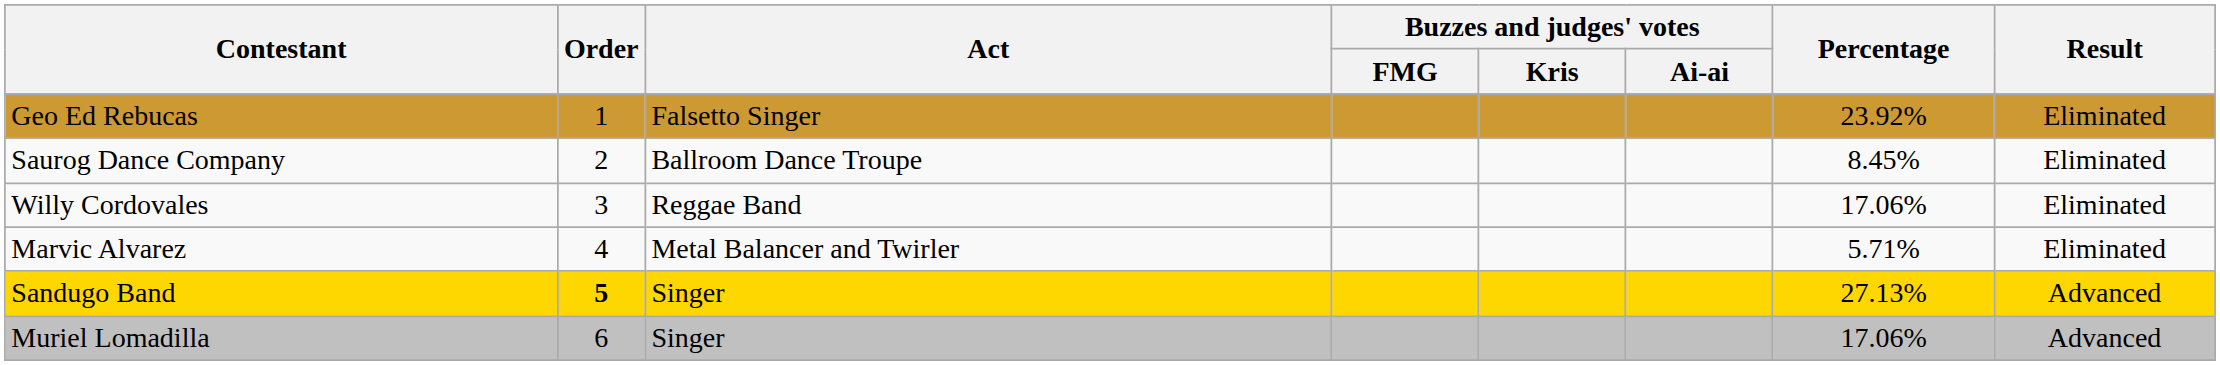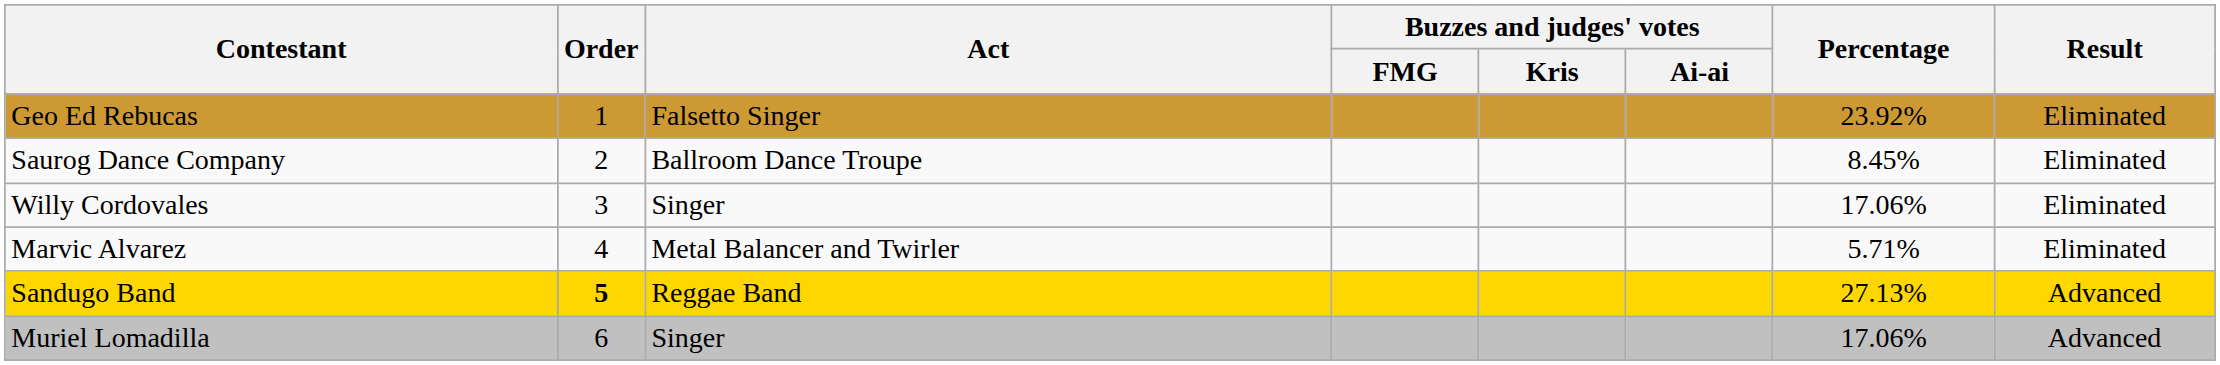Willy Cordovales | Act: Reggae Band -> Singer
Sandugo Band | Act: Singer -> Reggae Band
